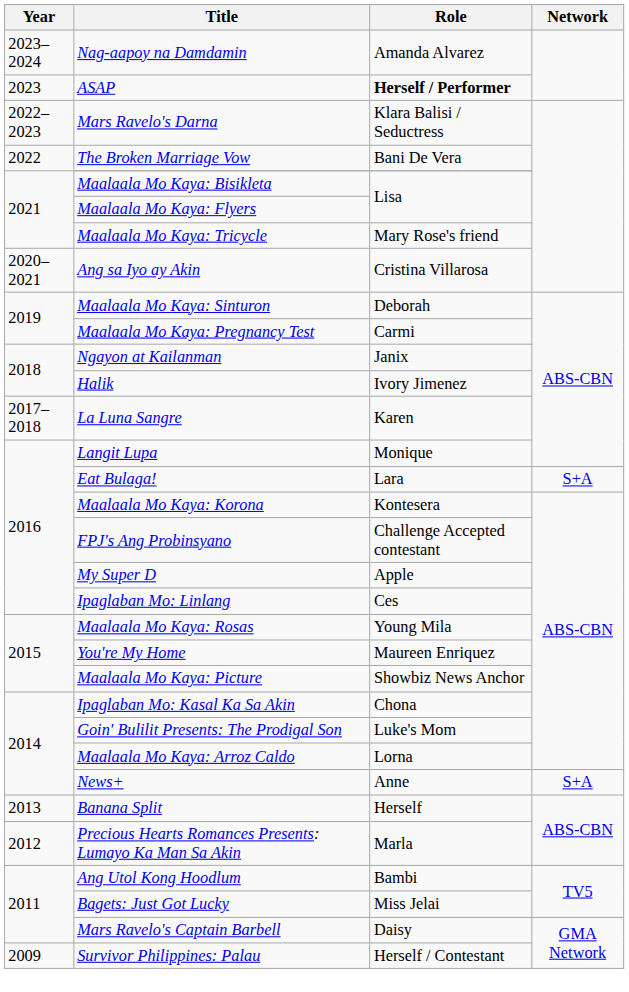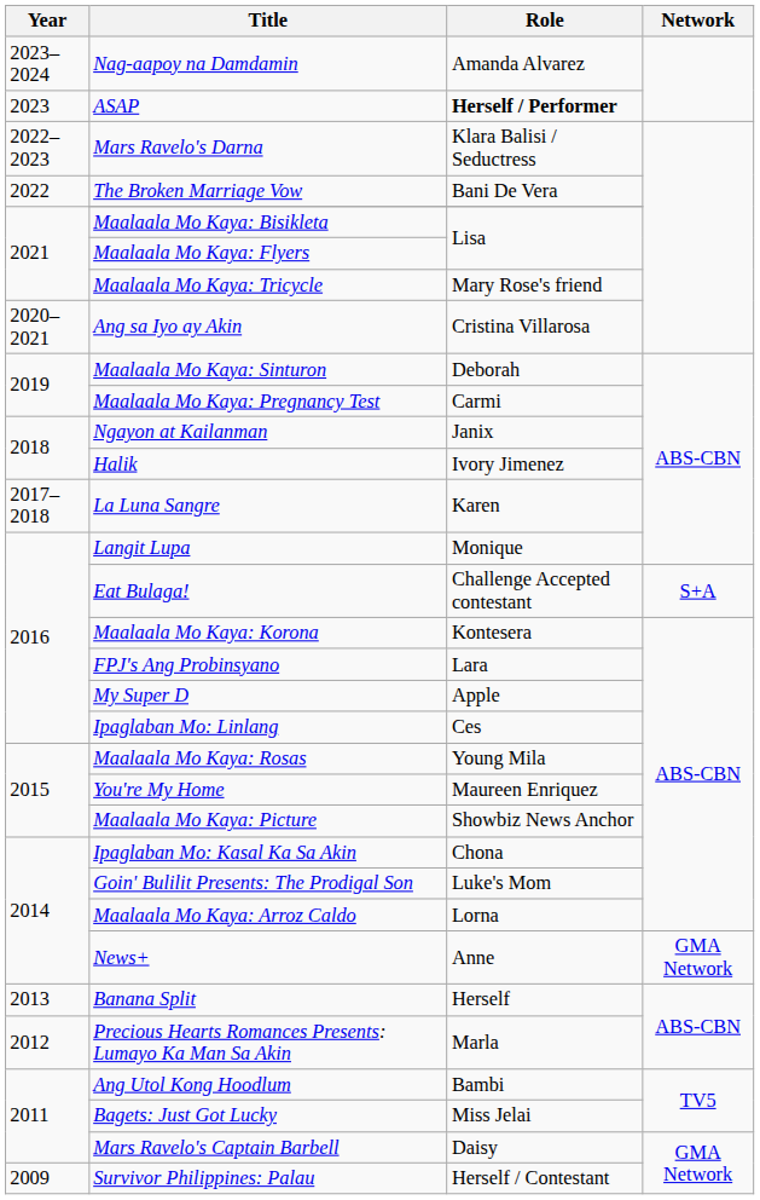Eat Bulaga! | Role: Lara -> Challenge Accepted contestant
FPJ's Ang Probinsyano | Role: Challenge Accepted contestant -> Lara
News+ | Network: S+A -> GMA Network
